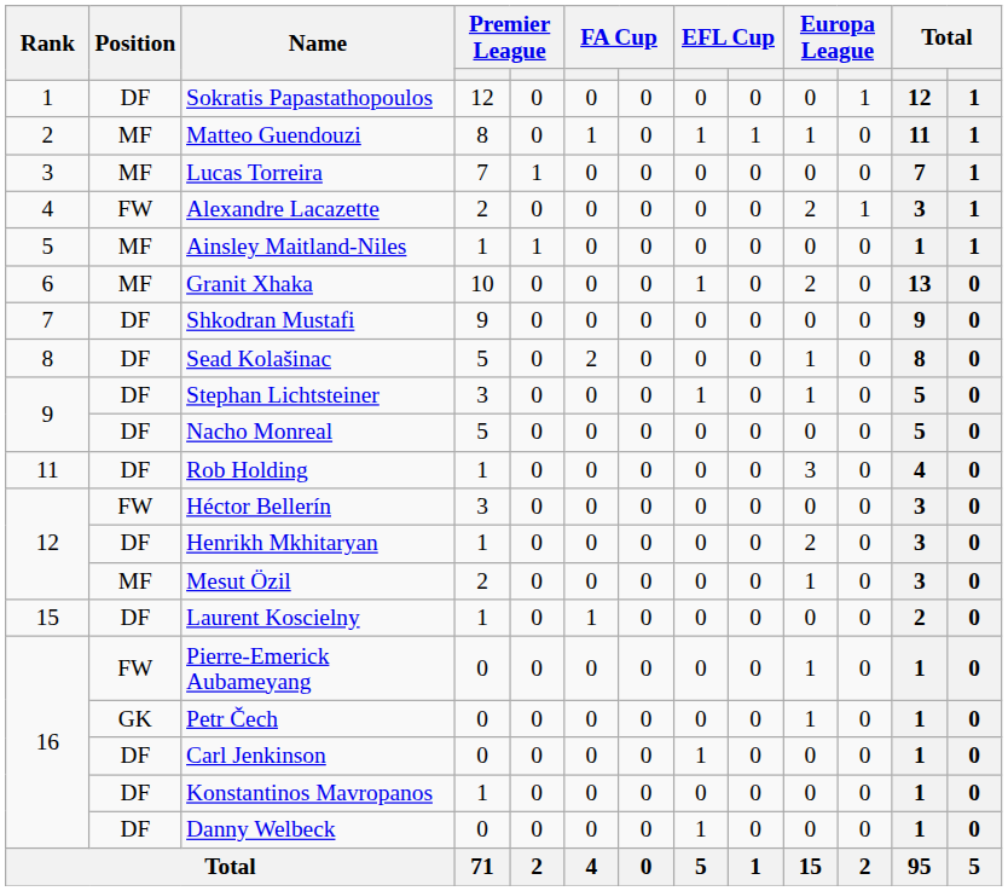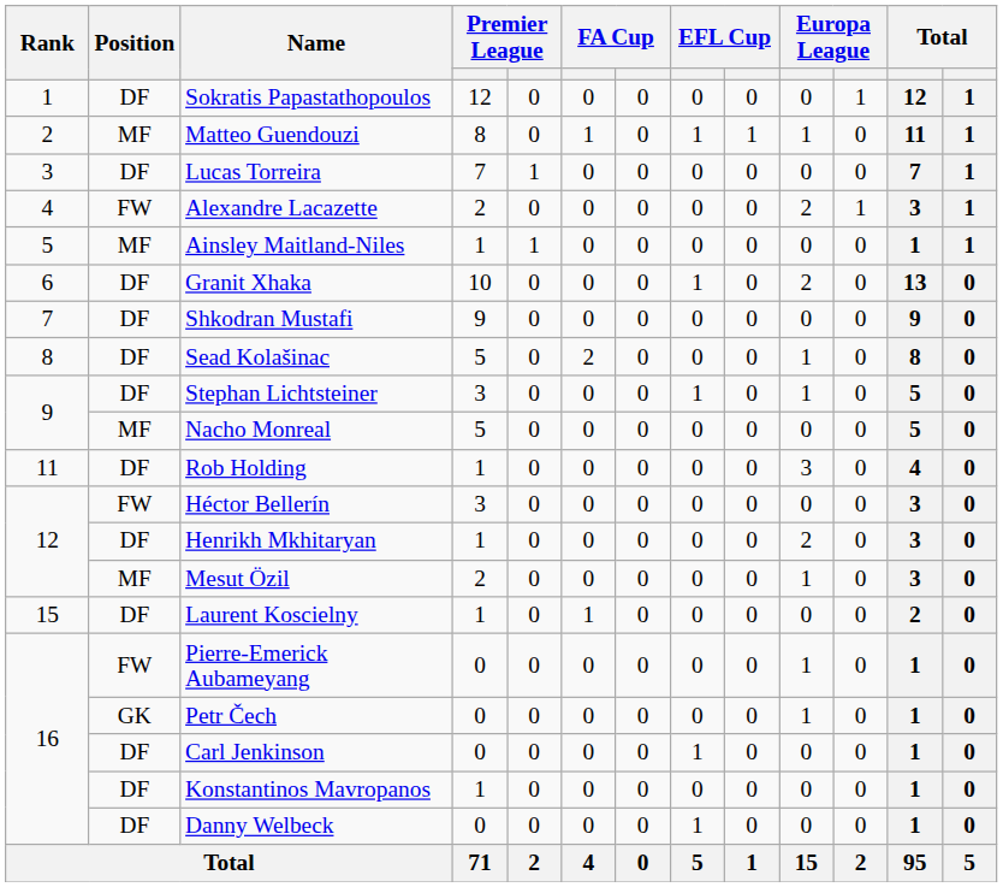Lucas Torreira | Position: MF -> DF
Granit Xhaka | Position: MF -> DF
Nacho Monreal | Position: DF -> MF
